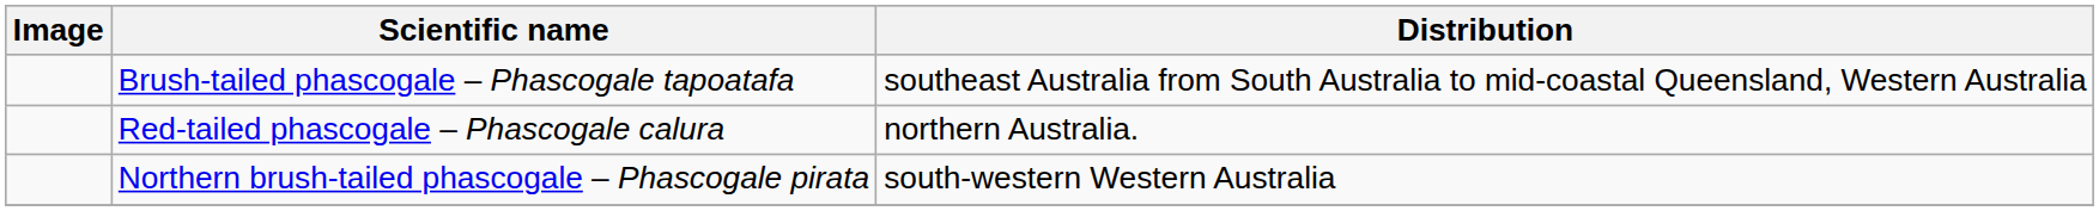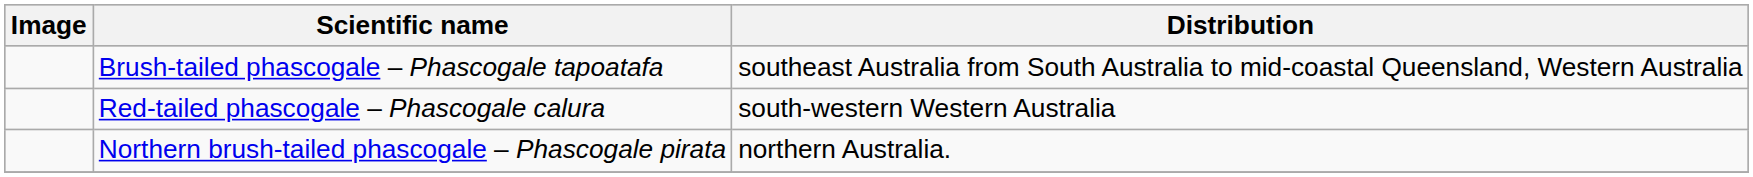Red-tailed phascogale – Phascogale calura | Distribution: northern Australia. -> south-western Western Australia
Northern brush-tailed phascogale – Phascogale pirata | Distribution: south-western Western Australia -> northern Australia.
